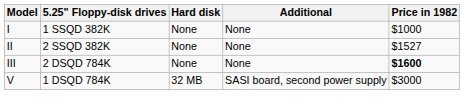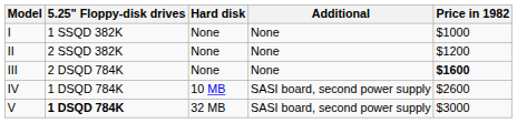II | Price in 1982: $1527 -> $1200
+ row: IV | 1 DSQD 784K | 10 MB | SASI board, second power supply | $2600
V | 5.25" Floppy-disk drives: normal -> bold
